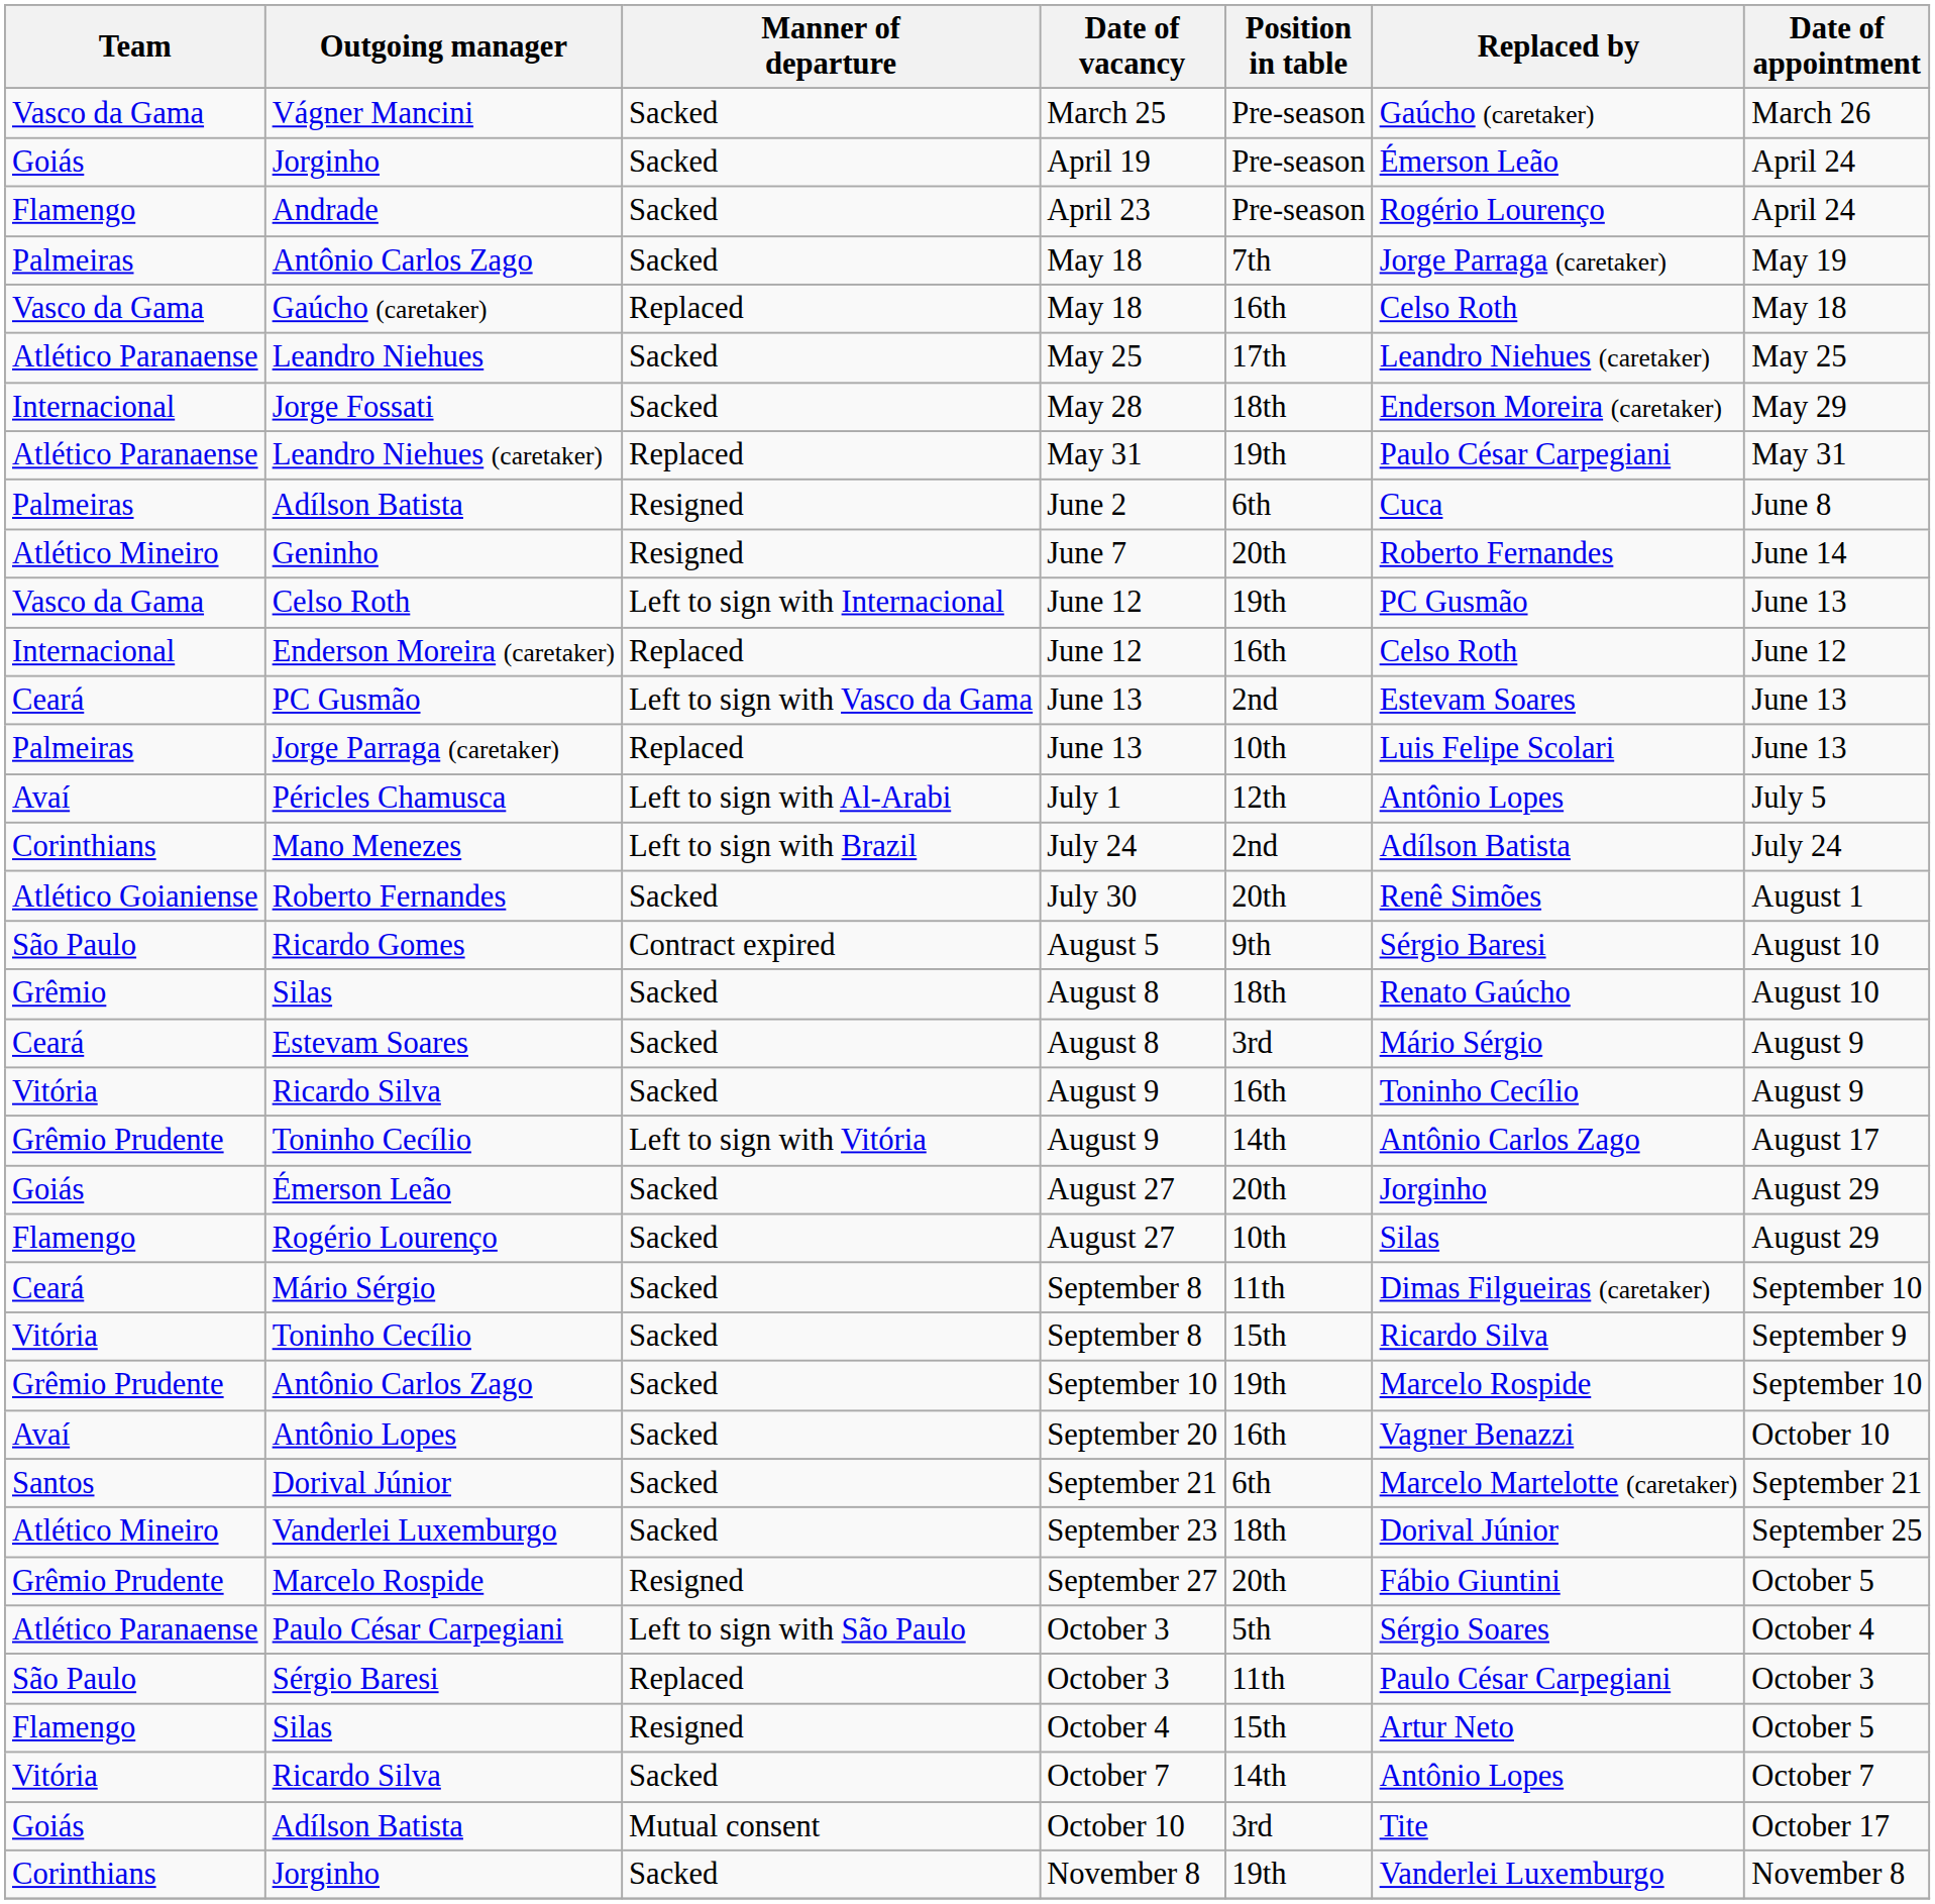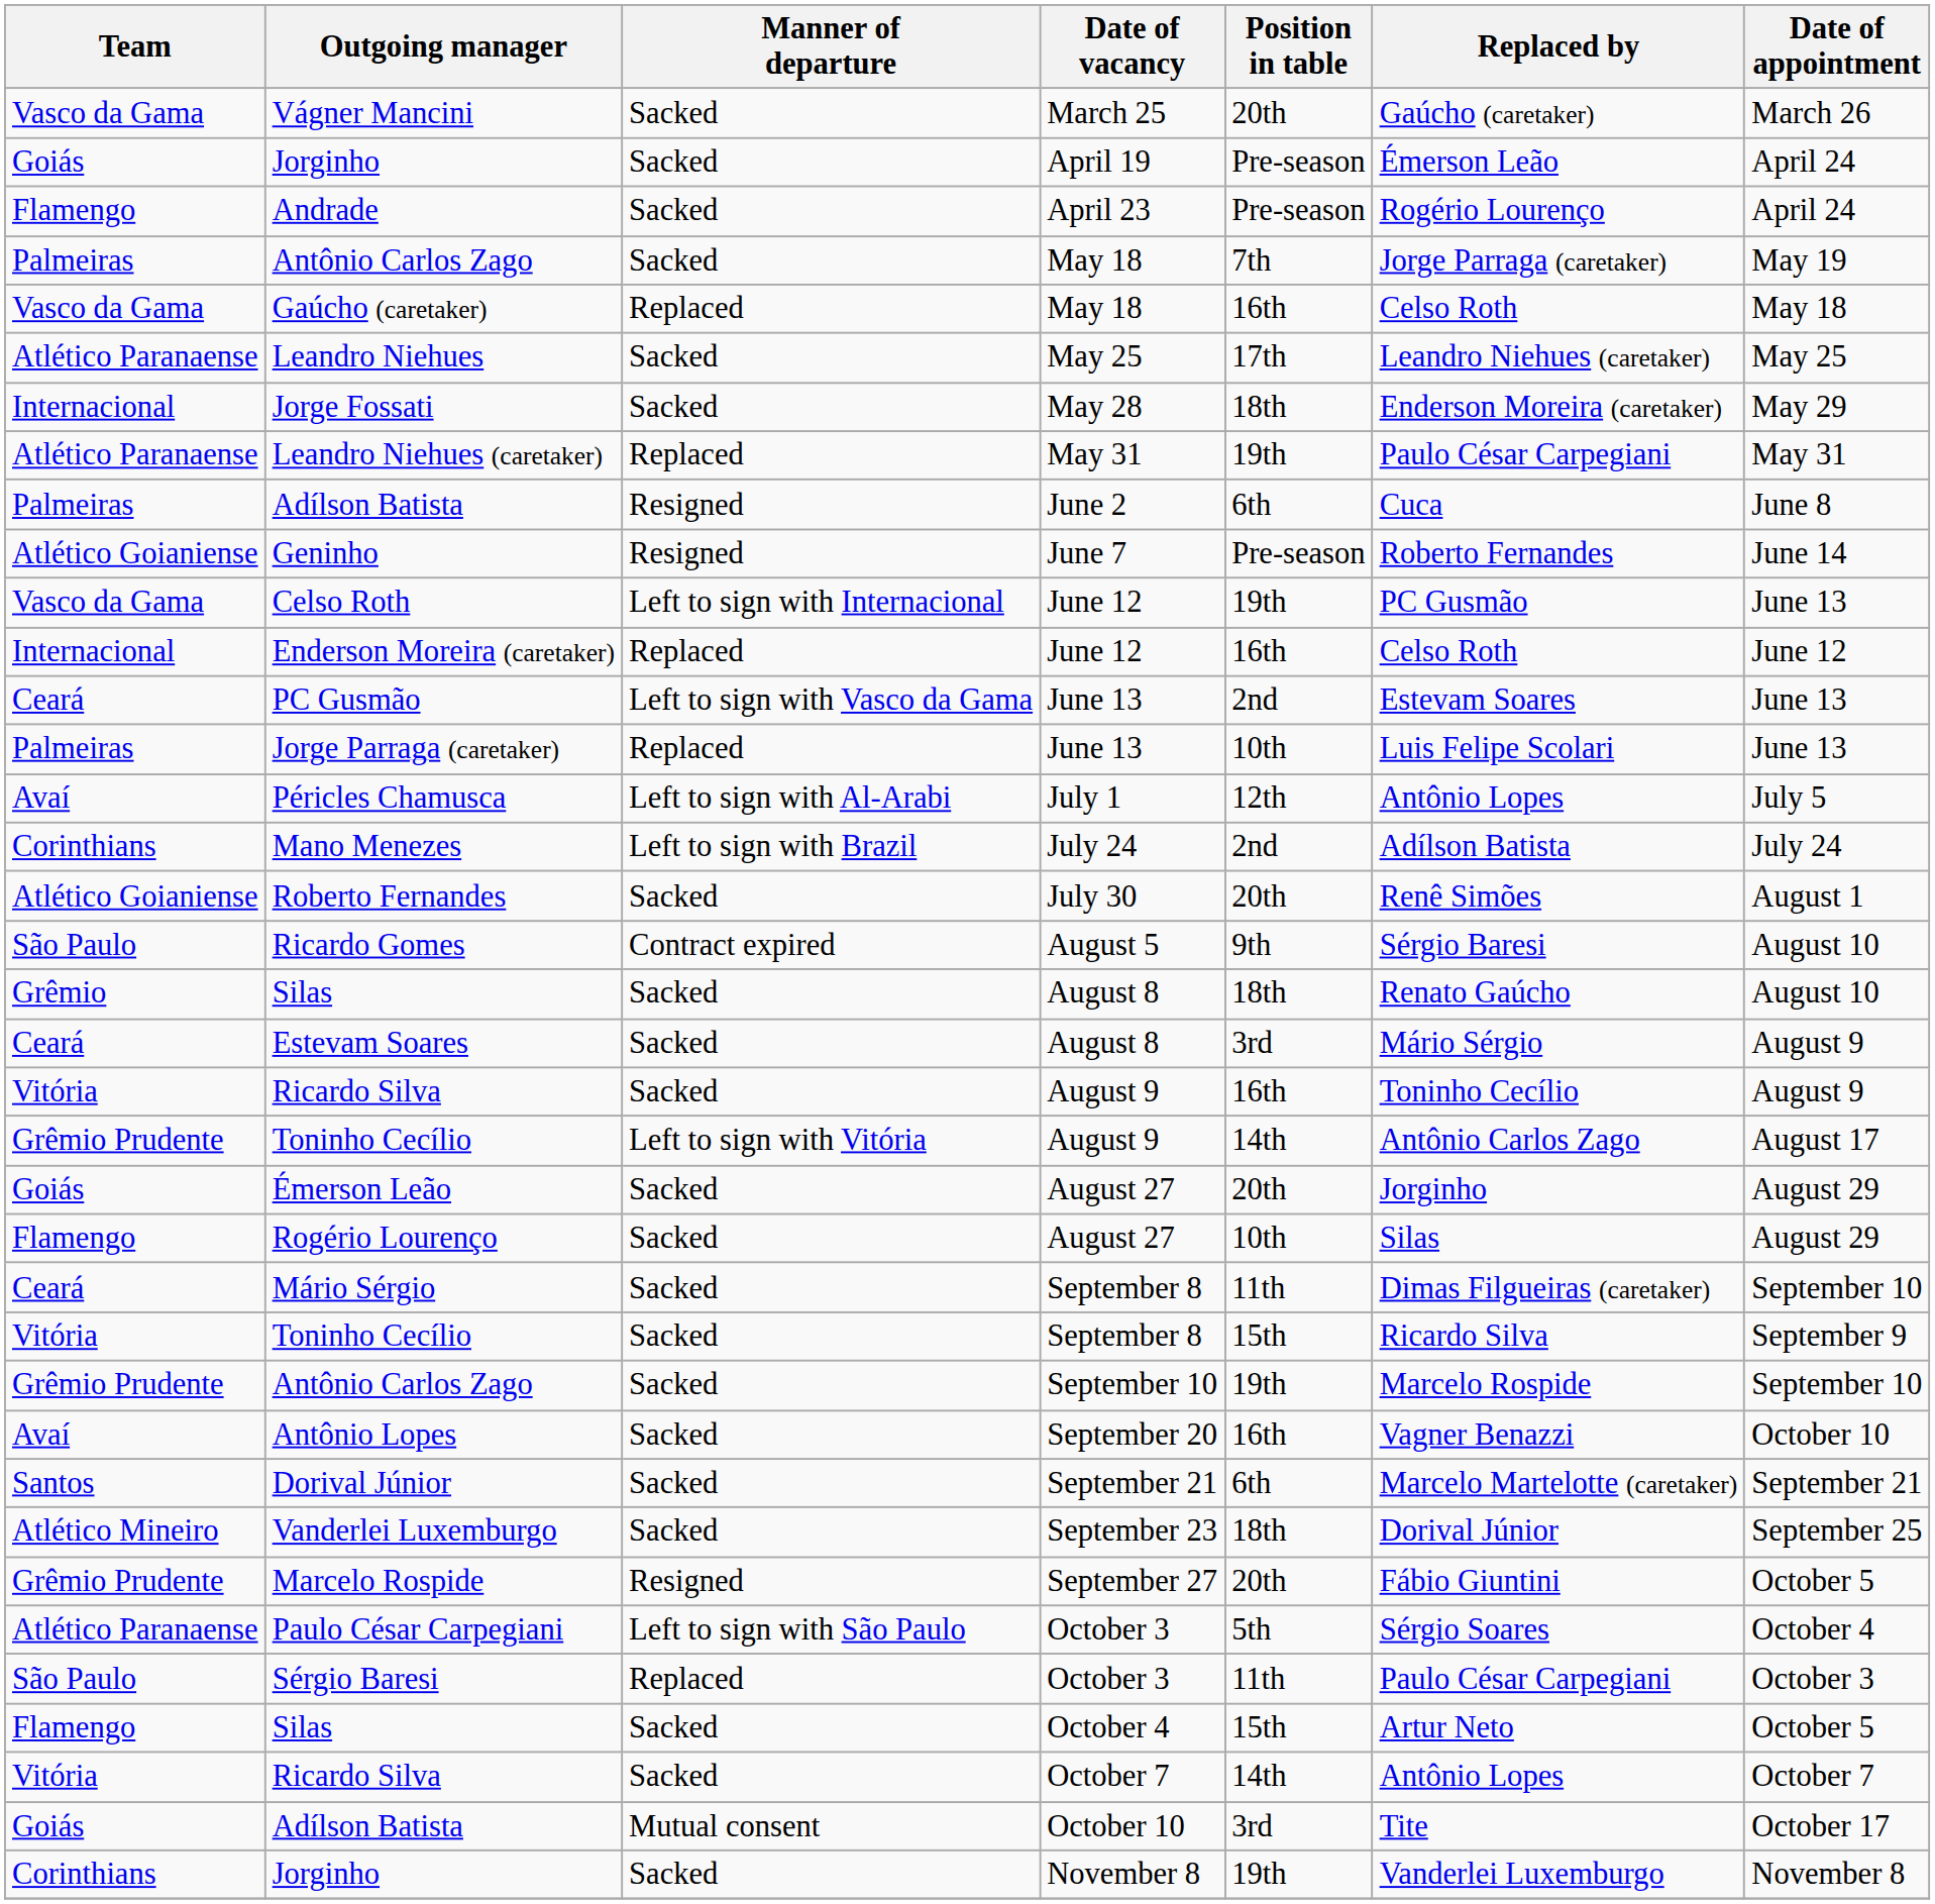Vágner Mancini | Position in table: Pre-season -> 20th
Geninho | Team: Atlético Mineiro -> Atlético Goianiense
Geninho | Position in table: 20th -> Pre-season
Silas / October 4 | Manner of departure: Resigned -> Sacked
